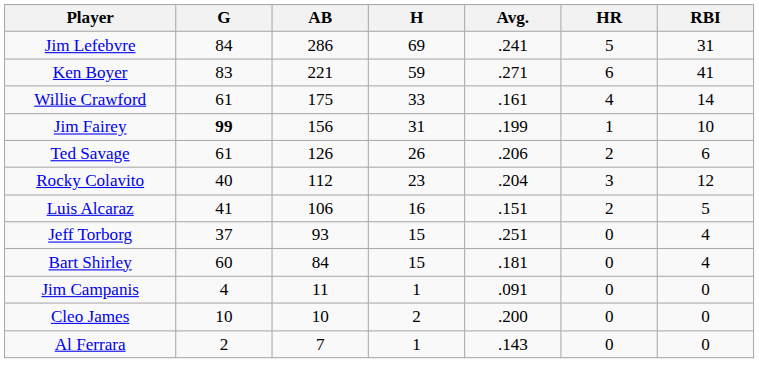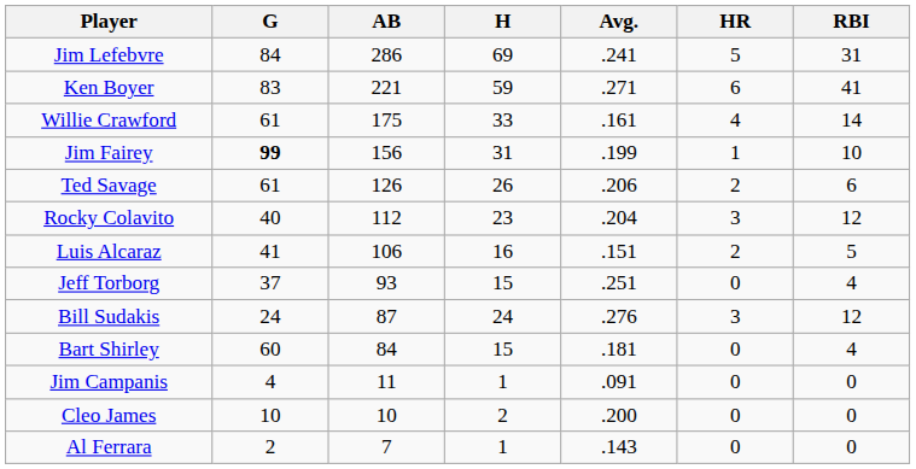+ row: Bill Sudakis | 24 | 87 | 24 | .276 | 3 | 12
